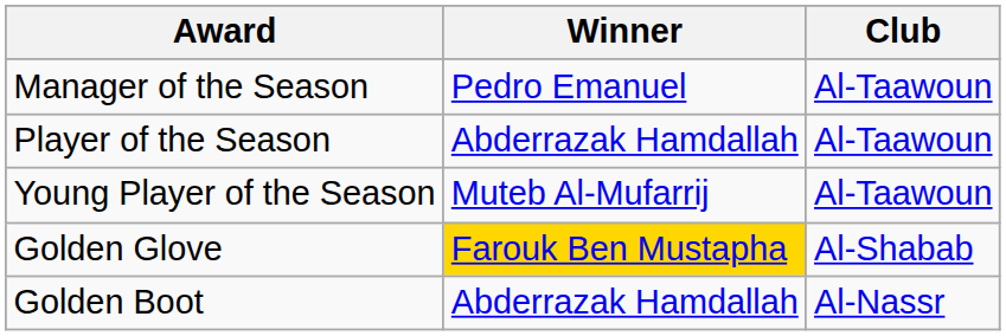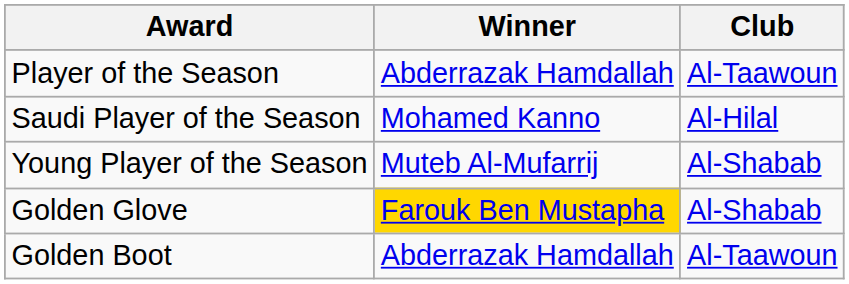- row: Manager of the Season | Pedro Emanuel | Al-Taawoun
+ row: Saudi Player of the Season | Mohamed Kanno | Al-Hilal
Young Player of the Season | Club: Al-Taawoun -> Al-Shabab
Golden Boot | Club: Al-Nassr -> Al-Taawoun
